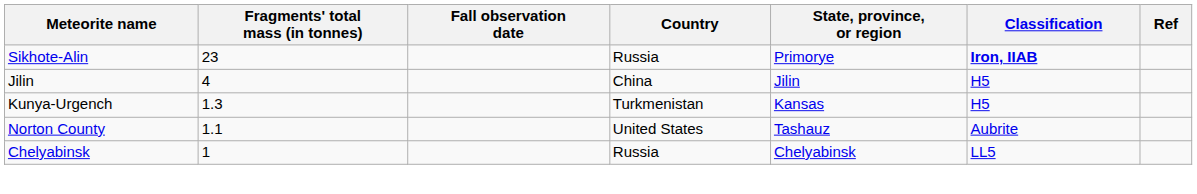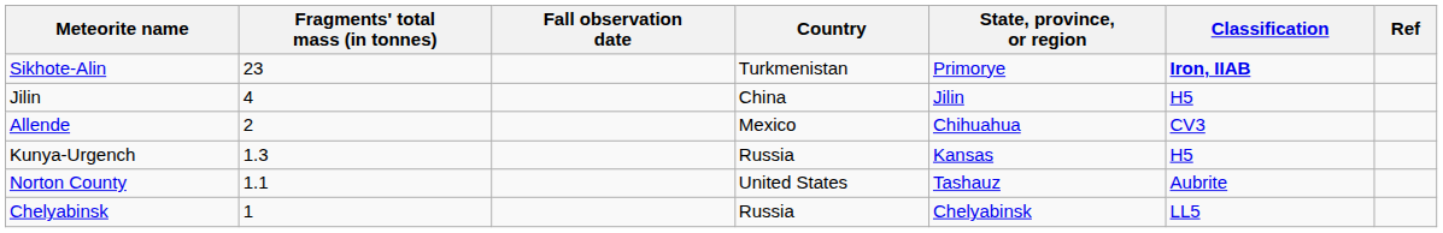Sikhote-Alin | Country: Russia -> Turkmenistan
+ row: Allende | 2 | Mexico | Chihuahua | CV3
Kunya-Urgench | Country: Turkmenistan -> Russia
